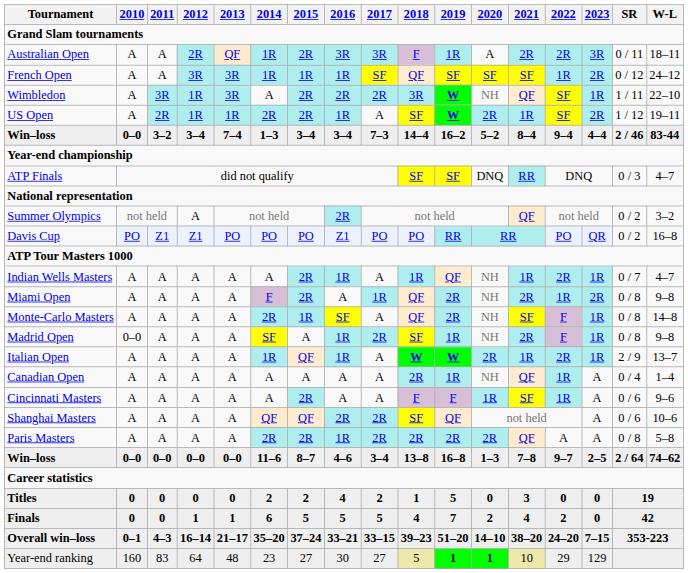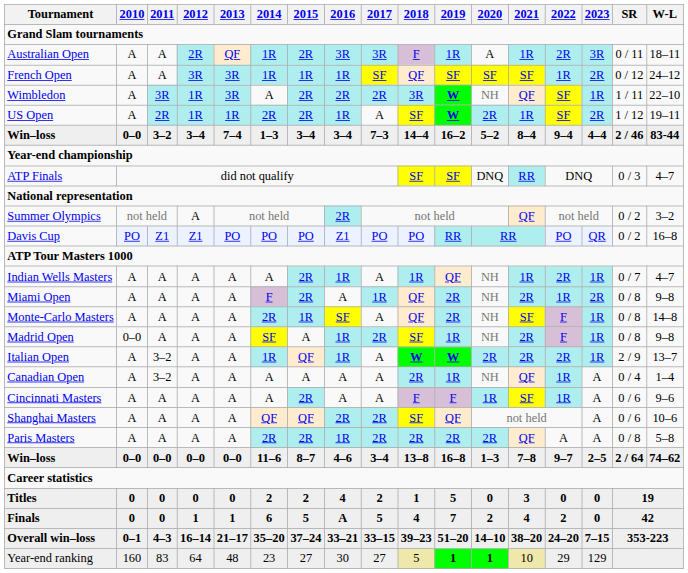Australian Open | 2021: 2R -> 1R
Italian Open | 2011: A -> 3–2
Italian Open | 2021: 1R -> 2R
Canadian Open | 2011: A -> 3–2
Finals | 2016: 5 -> A
